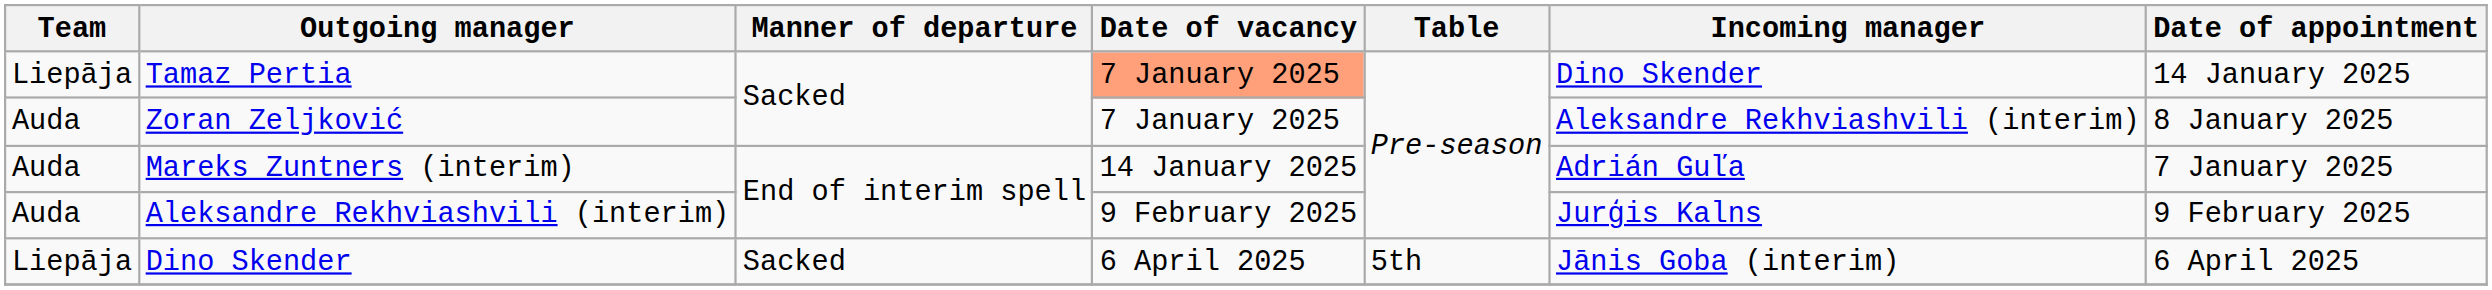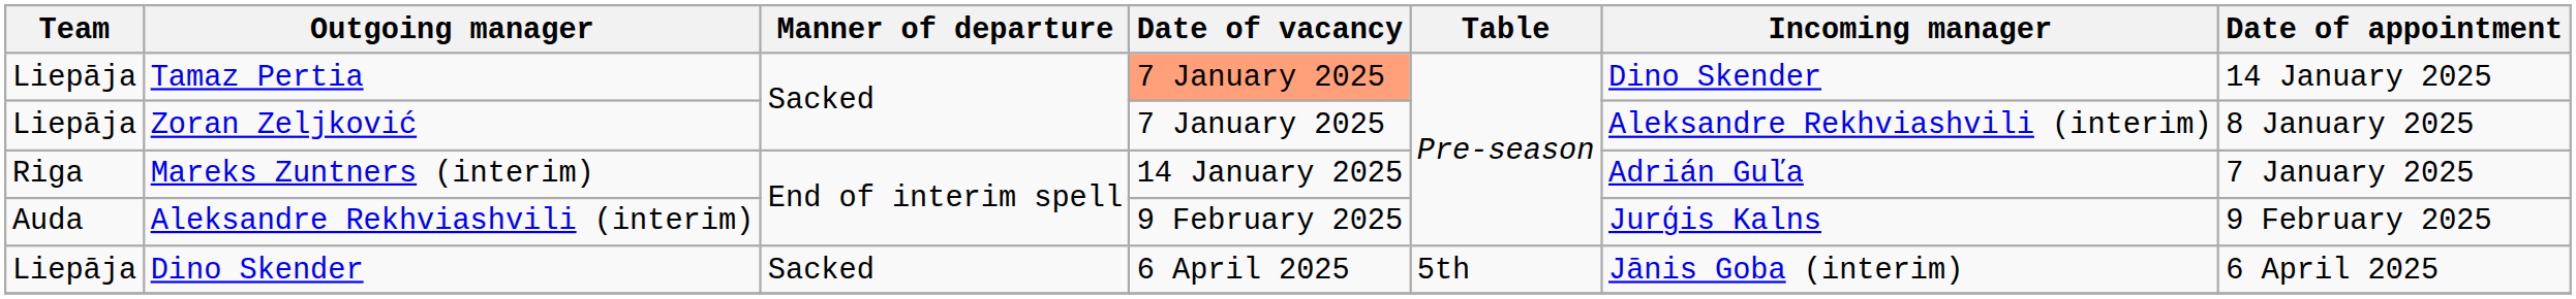Zoran Zeljković | Team: Auda -> Liepāja
Mareks Zuntners (interim) | Team: Auda -> Riga
